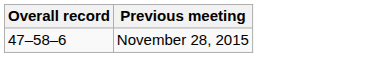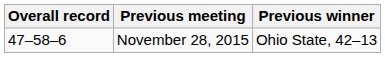+ column: Previous winner | Ohio State, 42–13
